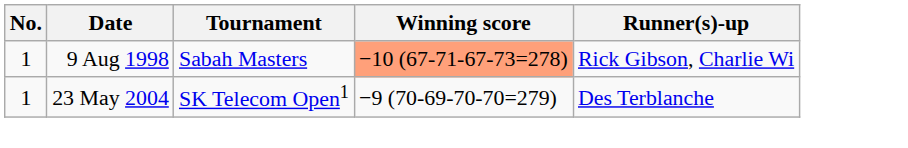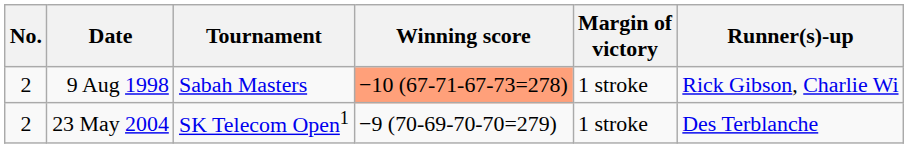+ column: Margin of victory | 1 stroke | 1 stroke
9 Aug 1998 | No.: 1 -> 2
23 May 2004 | No.: 1 -> 2
